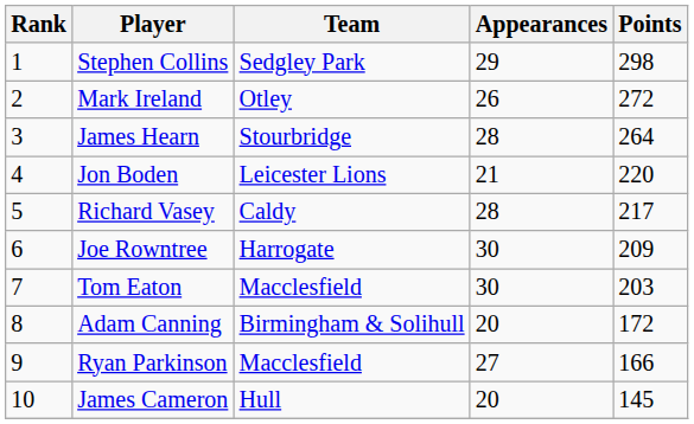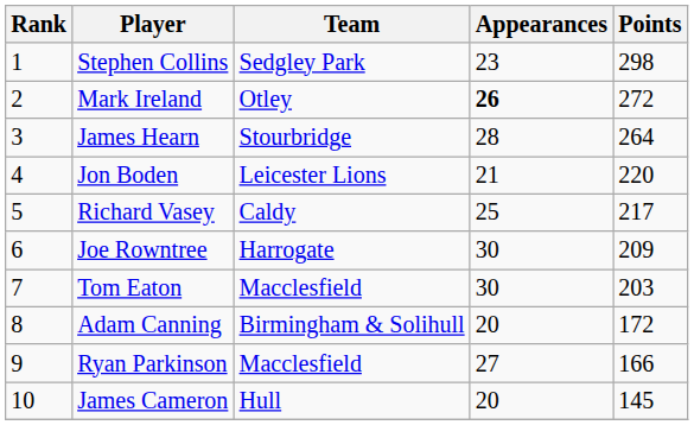Stephen Collins | Appearances: 29 -> 23
Mark Ireland | Appearances: normal -> bold
Richard Vasey | Appearances: 28 -> 25
